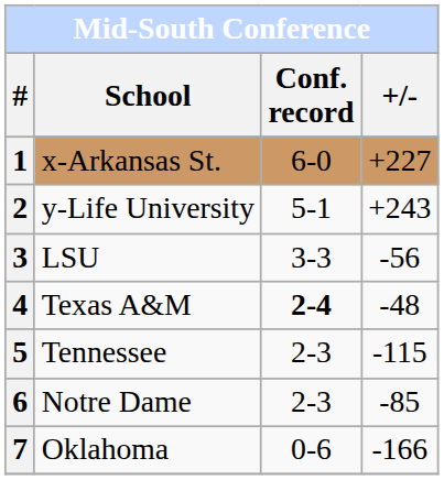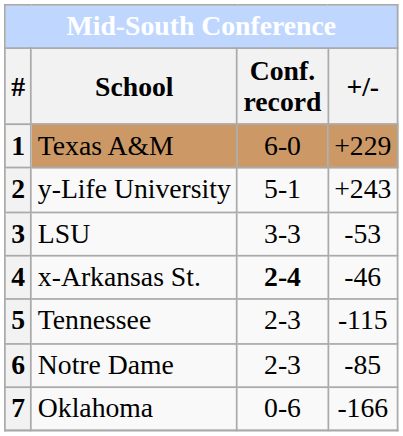1 | School: x-Arkansas St. -> Texas A&M
1 | +/-: +227 -> +229
3 | +/-: -56 -> -53
4 | School: Texas A&M -> x-Arkansas St.
4 | +/-: -48 -> -46
